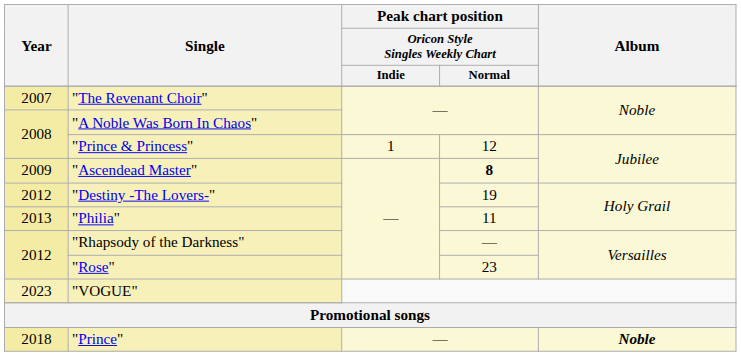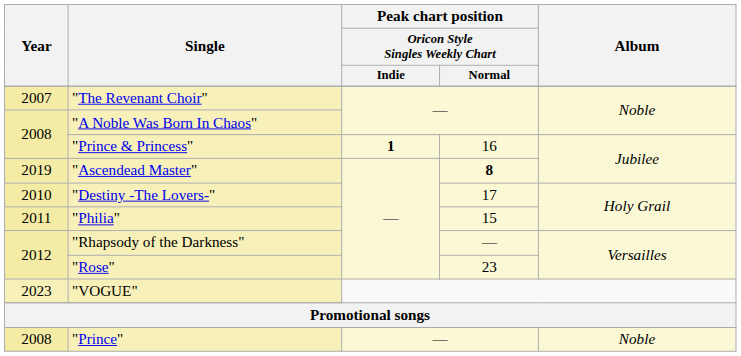"Prince & Princess" | column 3: normal -> bold
"Prince & Princess" | column 4: 12 -> 16
"Ascendead Master" | Year: 2009 -> 2019
"Destiny -The Lovers-" | Year: 2012 -> 2010
"Destiny -The Lovers-" | column 4: 19 -> 17
"Philia" | Year: 2013 -> 2011
"Philia" | column 4: 11 -> 15
"Prince" | Year: 2018 -> 2008
"Prince" | Album: bold -> normal
